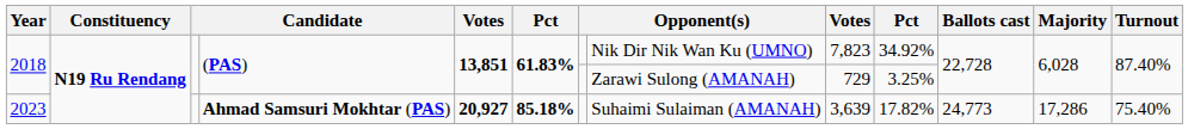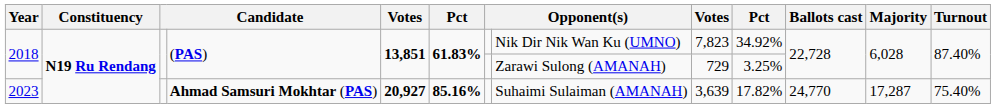2023 | column 6: 85.18% -> 85.16%
2023 | Ballots cast: 24,773 -> 24,770
2023 | Majority: 17,286 -> 17,287
